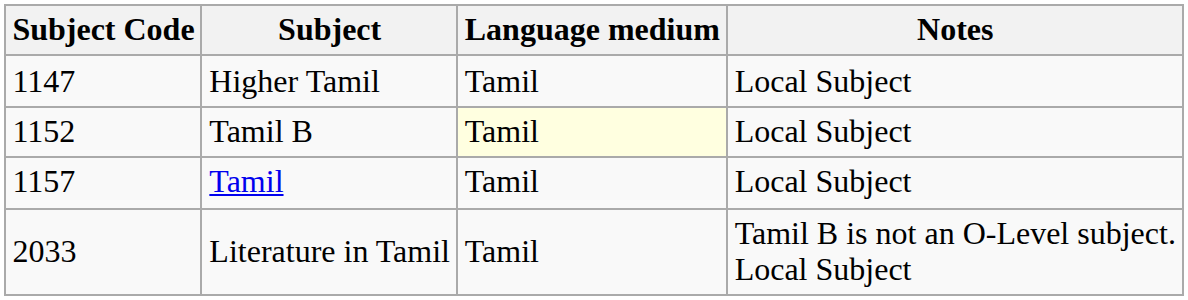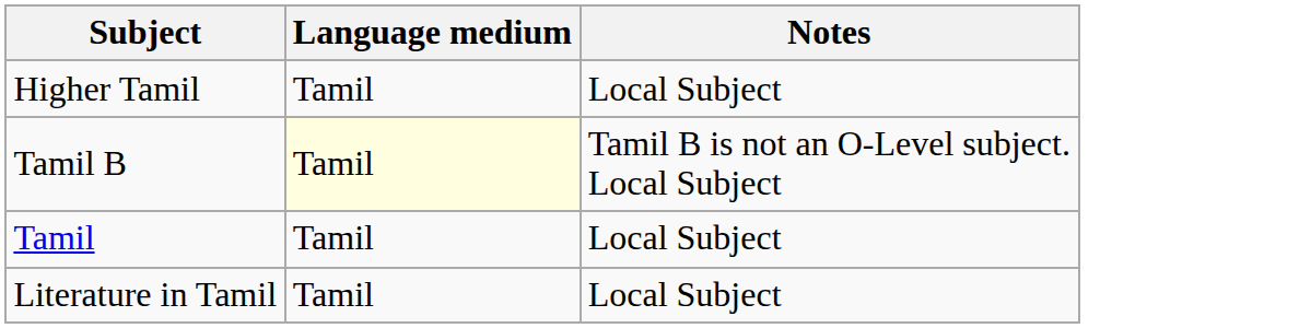- column: Subject Code | 1147 | 1152 | 1157 | 2033
Tamil B | Notes: Local Subject -> Tamil B is not an O-Level subject. Local Subject
Literature in Tamil | Notes: Tamil B is not an O-Level subject. Local Subject -> Local Subject
